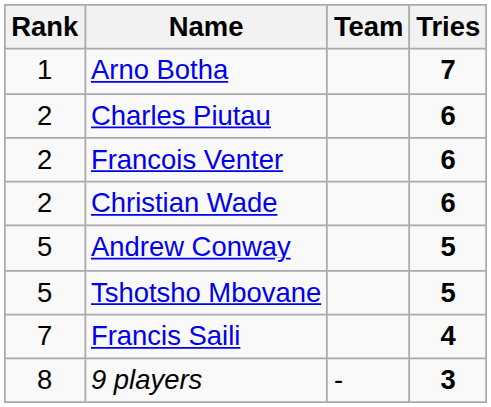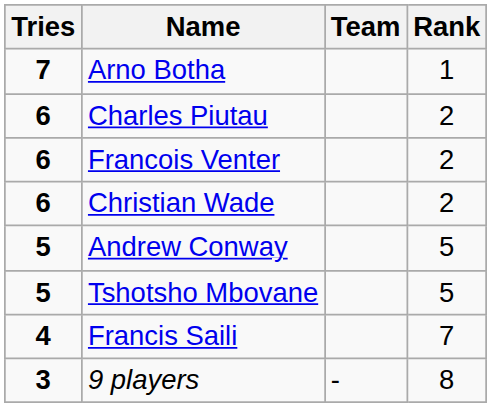columns swapped: Rank <-> Tries
